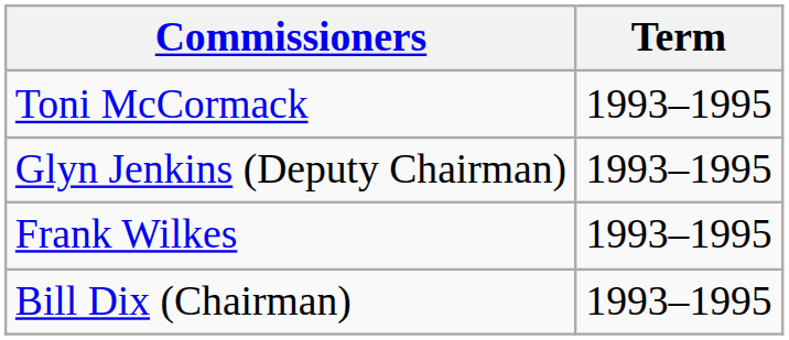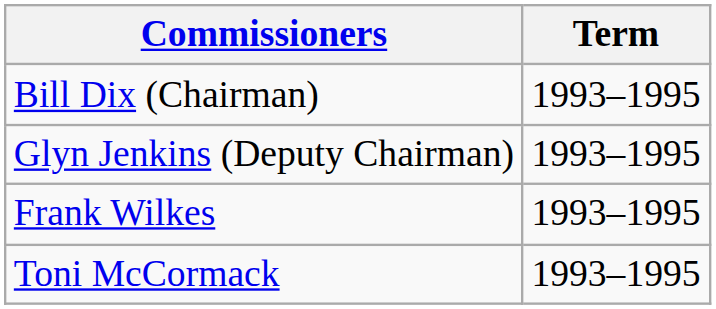rows swapped: Bill Dix (Chairman) <-> Toni McCormack
